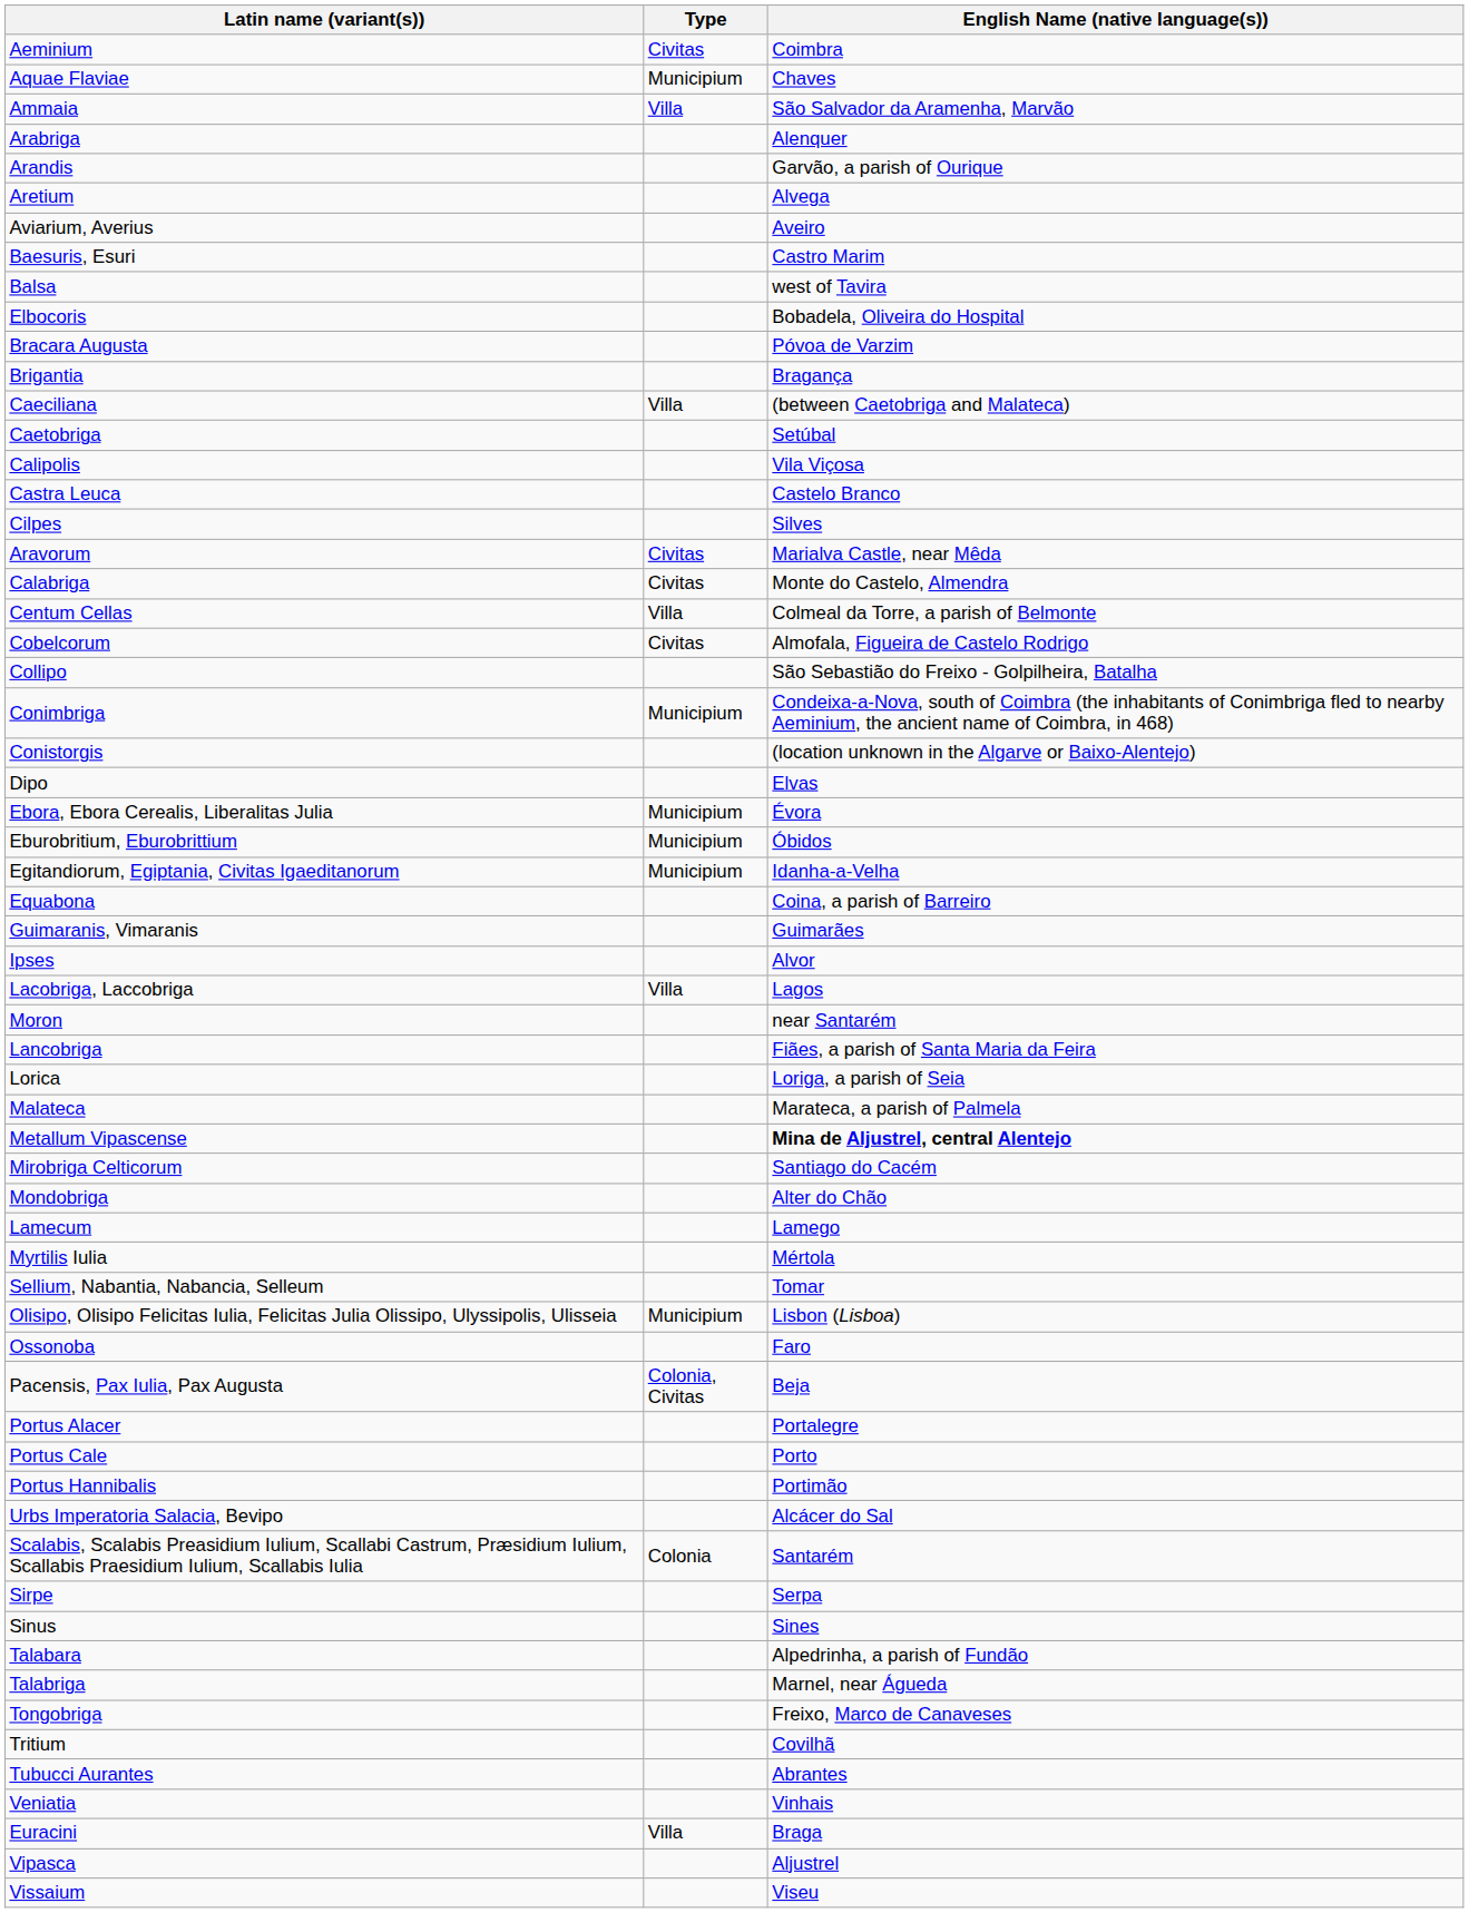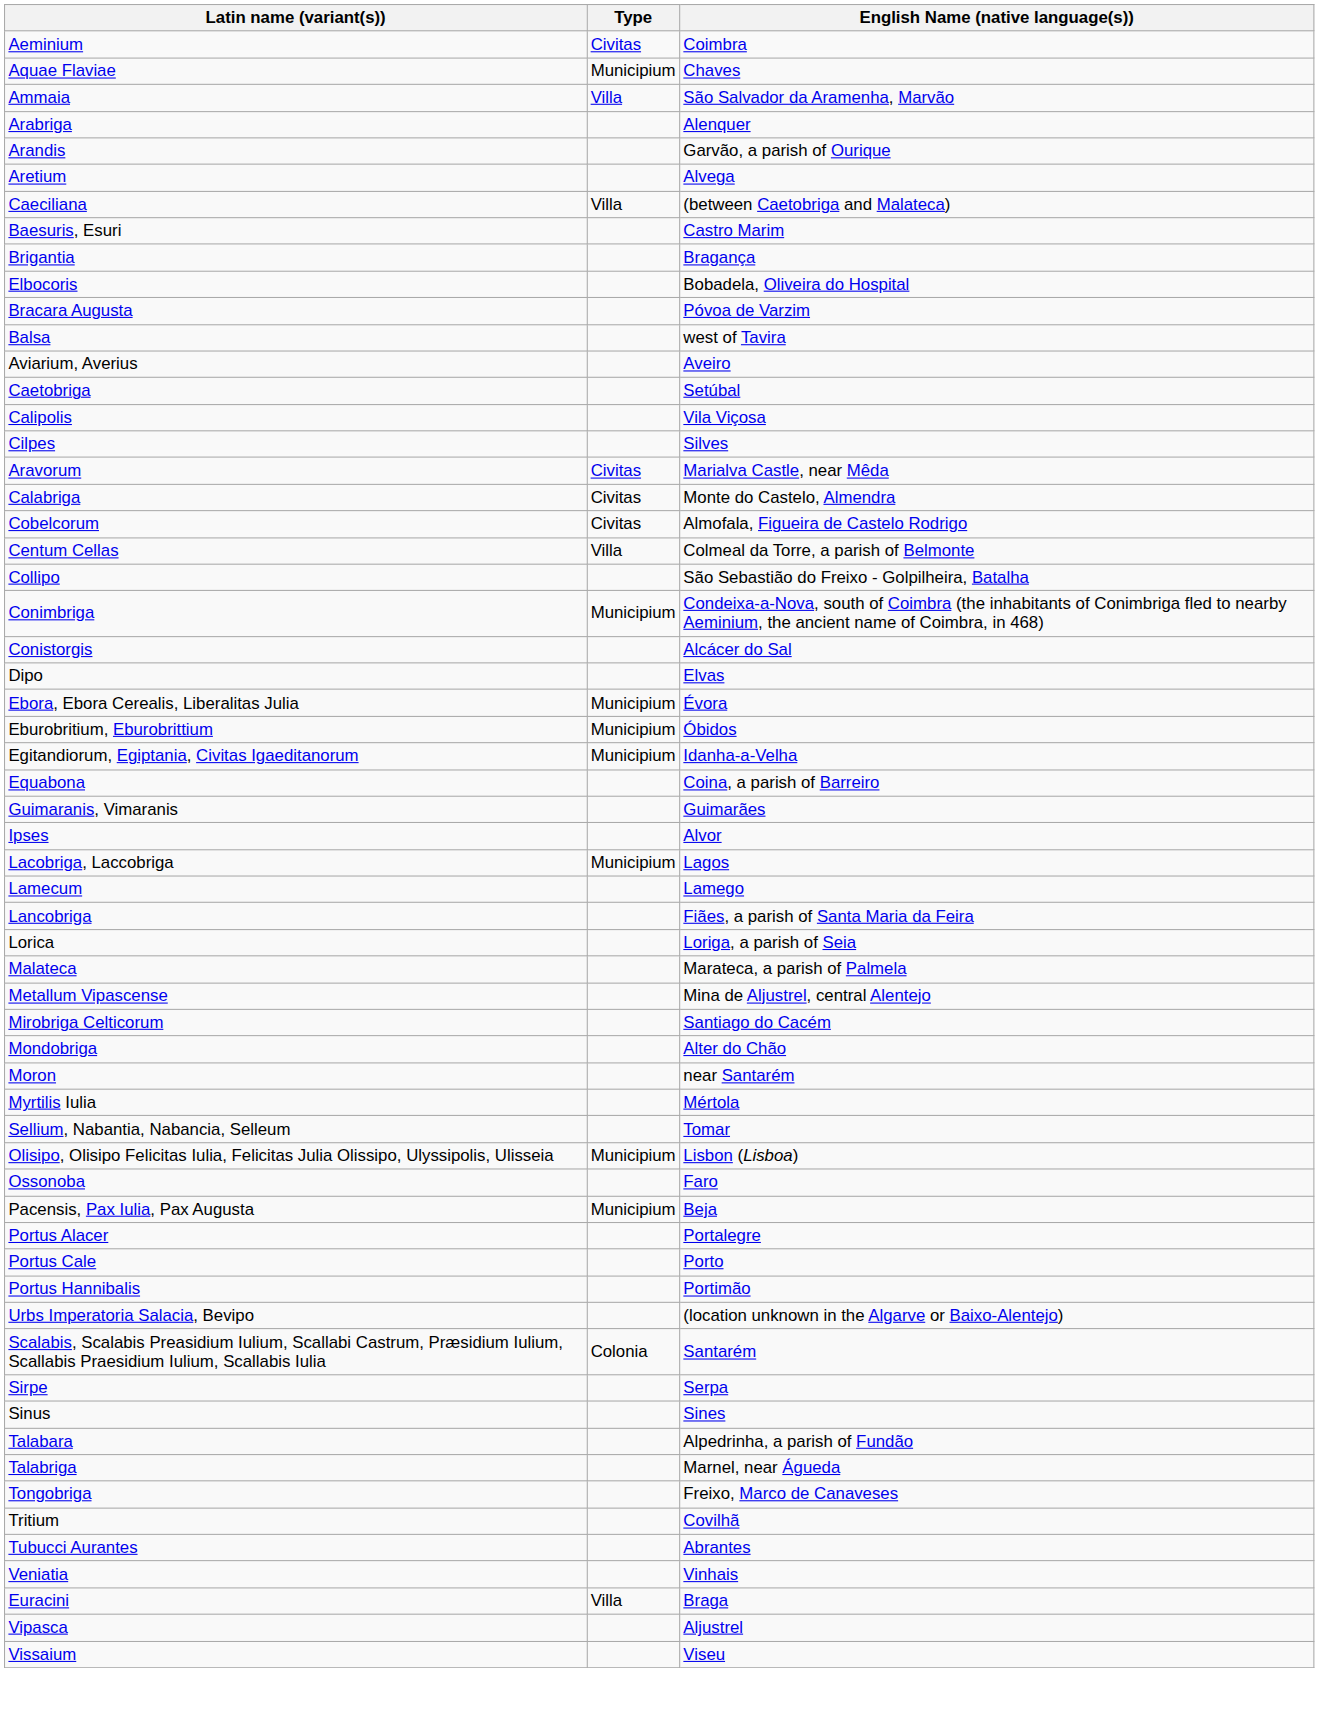rows swapped: Aviarium, Averius <-> Caeciliana
rows swapped: Balsa <-> Brigantia
- row: Castra Leuca | Castelo Branco
rows swapped: Cobelcorum <-> Centum Cellas
Conistorgis | English Name (native language(s)): (location unknown in the Algarve or Baixo-Alentejo) -> Alcácer do Sal
Lacobriga, Laccobriga | Type: Villa -> Municipium
rows swapped: Lamecum <-> Moron
Metallum Vipascense | English Name (native language(s)): bold -> normal
Pacensis, Pax Iulia, Pax Augusta | Type: Colonia, Civitas -> Municipium
Urbs Imperatoria Salacia, Bevipo | English Name (native language(s)): Alcácer do Sal -> (location unknown in the Algarve or Baixo-Alentejo)
